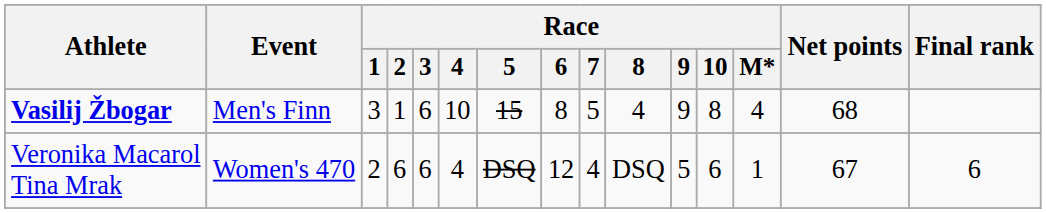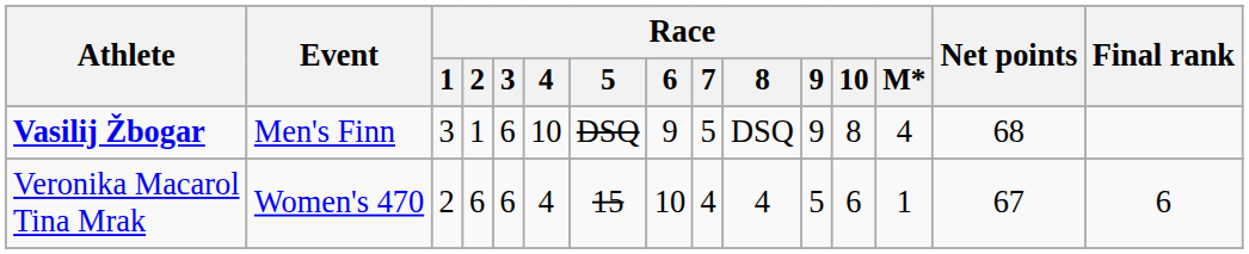Vasilij Žbogar | Race / 5: 15 -> DSQ
Vasilij Žbogar | Race / 6: 8 -> 9
Vasilij Žbogar | Race / 8: 4 -> DSQ
Veronika Macarol Tina Mrak | Race / 5: DSQ -> 15
Veronika Macarol Tina Mrak | Race / 6: 12 -> 10
Veronika Macarol Tina Mrak | Race / 8: DSQ -> 4
